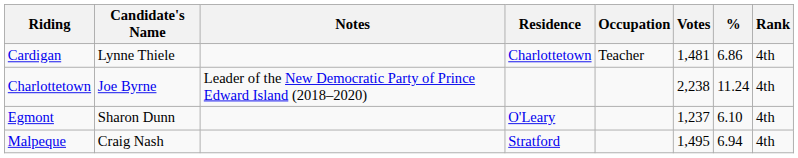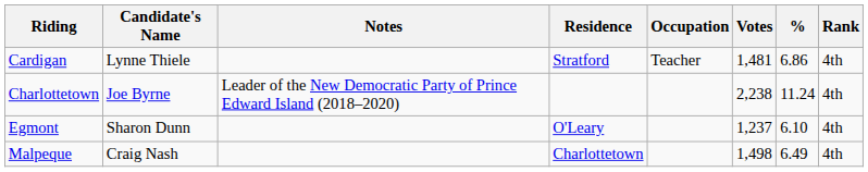Cardigan | Residence: Charlottetown -> Stratford
Malpeque | Residence: Stratford -> Charlottetown
Malpeque | Votes: 1,495 -> 1,498
Malpeque | %: 6.94 -> 6.49
